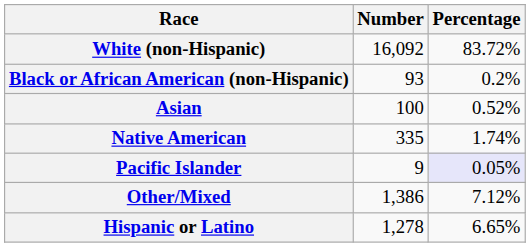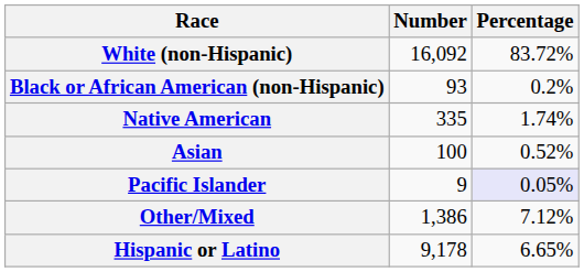rows swapped: Native American <-> Asian
Hispanic or Latino | Number: 1,278 -> 9,178
